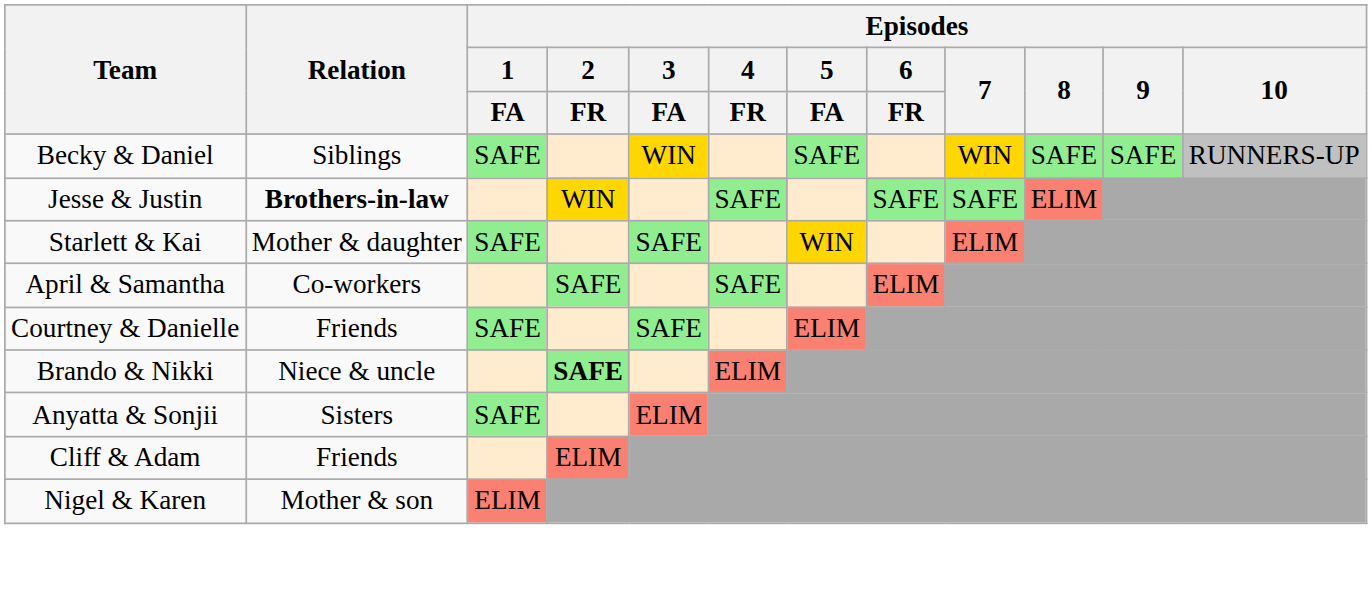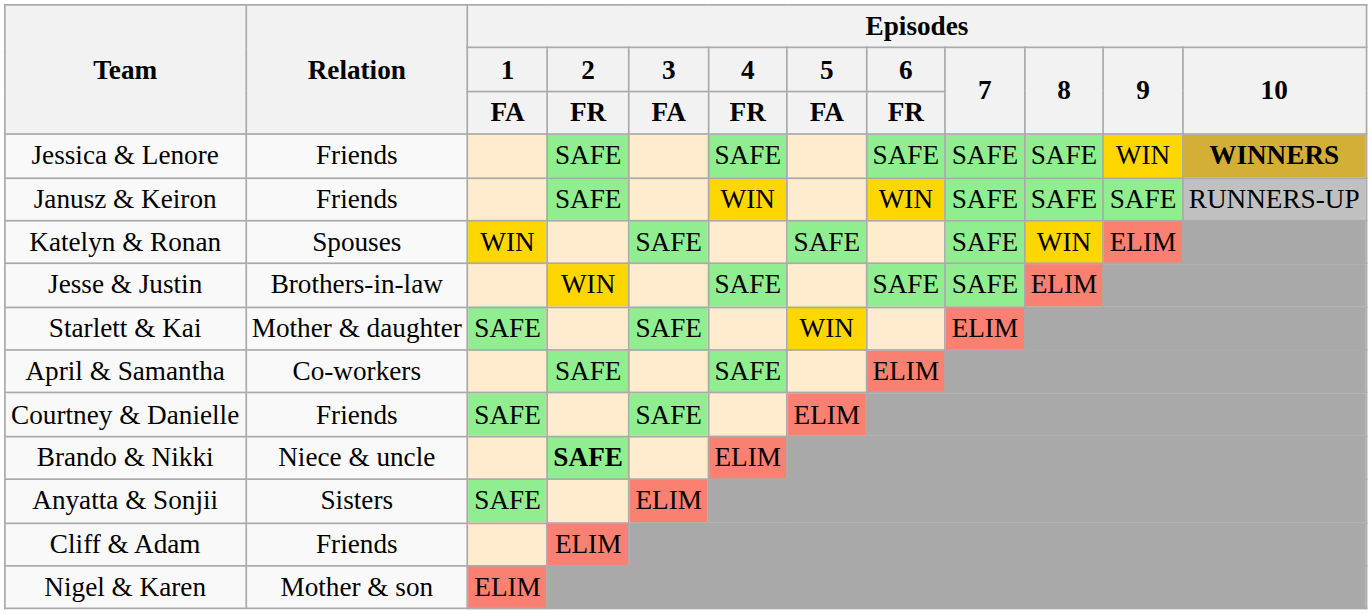+ row: Jessica & Lenore | Friends | SAFE | SAFE | SAFE | SAFE | SAFE | WIN | WINNERS
- row: Becky & Daniel | Siblings | SAFE | WIN | SAFE | WIN | SAFE | SAFE | RUNNERS-UP
+ row: Janusz & Keiron | Friends | SAFE | WIN | WIN | SAFE | SAFE | SAFE | RUNNERS-UP
+ row: Katelyn & Ronan | Spouses | WIN | SAFE | SAFE | SAFE | WIN | ELIM
Jesse & Justin | Relation: bold -> normal
